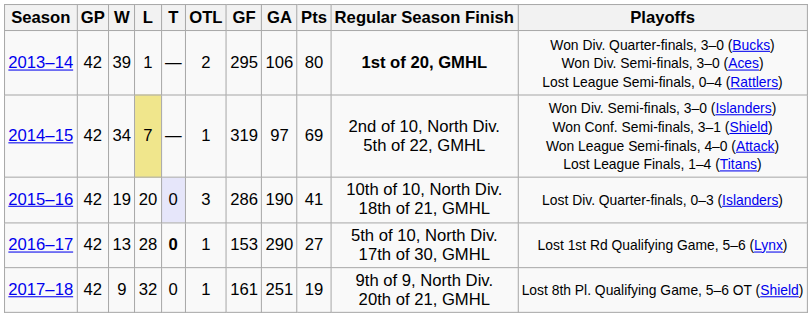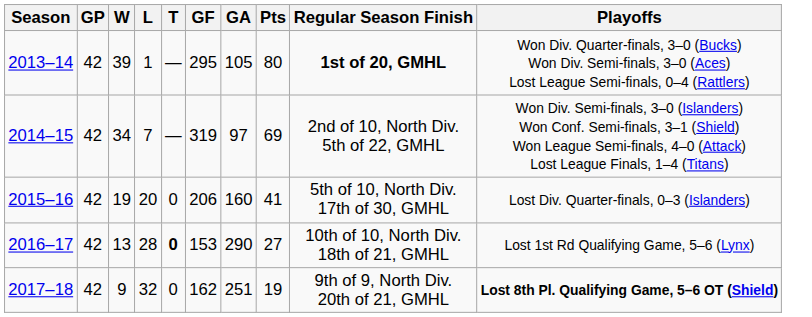- column: OTL | 2 | 1 | 3 | 1 | 1
2013–14 | GA: 106 -> 105
2014–15 | L: khaki background -> no background
2015–16 | T: lavender background -> no background
2015–16 | GF: 286 -> 206
2015–16 | GA: 190 -> 160
2015–16 | Regular Season Finish: 10th of 10, North Div. 18th of 21, GMHL -> 5th of 10, North Div. 17th of 30, GMHL
2016–17 | Regular Season Finish: 5th of 10, North Div. 17th of 30, GMHL -> 10th of 10, North Div. 18th of 21, GMHL
2017–18 | GF: 161 -> 162
2017–18 | Playoffs: normal -> bold
